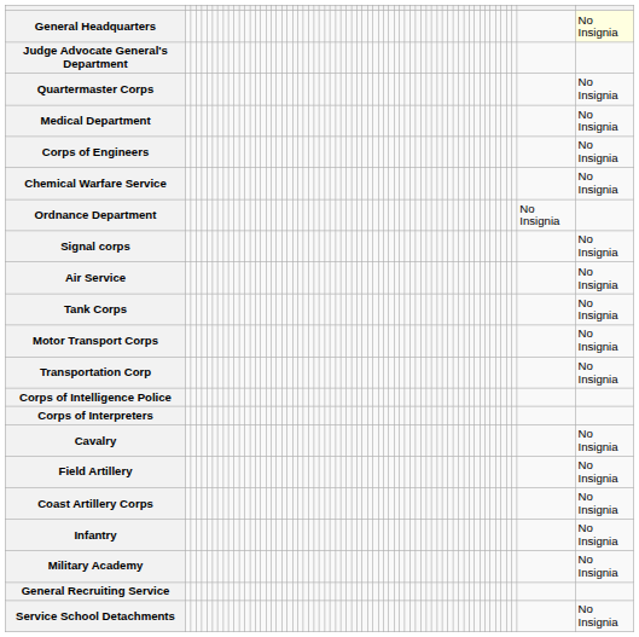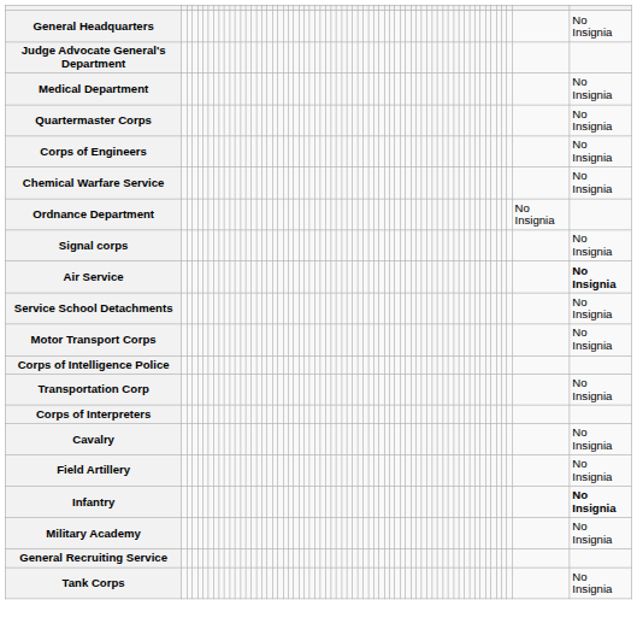General Headquarters | column 65: lightyellow background -> no background
rows swapped: Quartermaster Corps <-> Medical Department
Air Service | column 65: normal -> bold
rows swapped: Tank Corps <-> Service School Detachments
rows swapped: Transportation Corp <-> Corps of Intelligence Police
- row: Coast Artillery Corps | No Insignia
Infantry | column 65: normal -> bold
